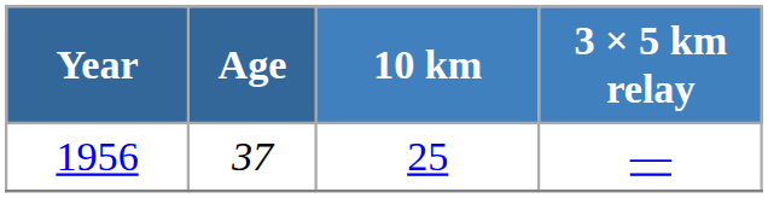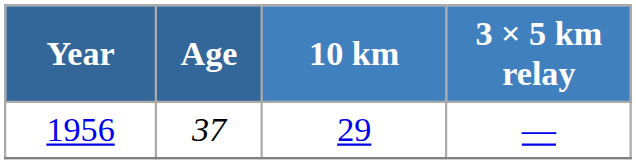1956 | 10 km: 25 -> 29
